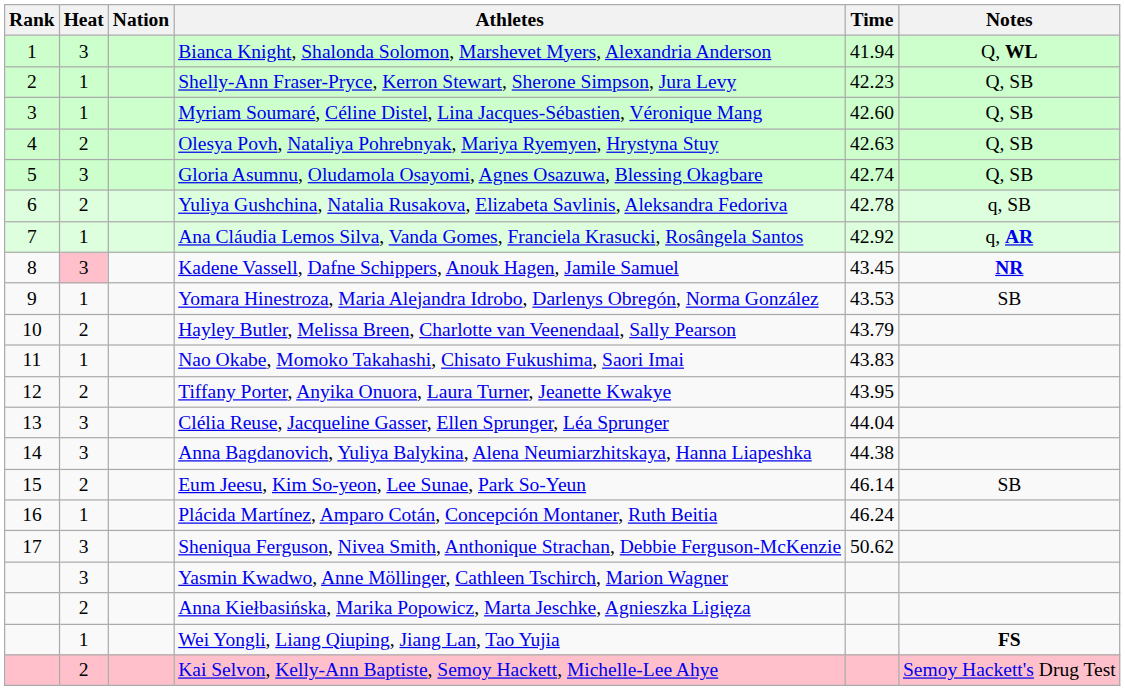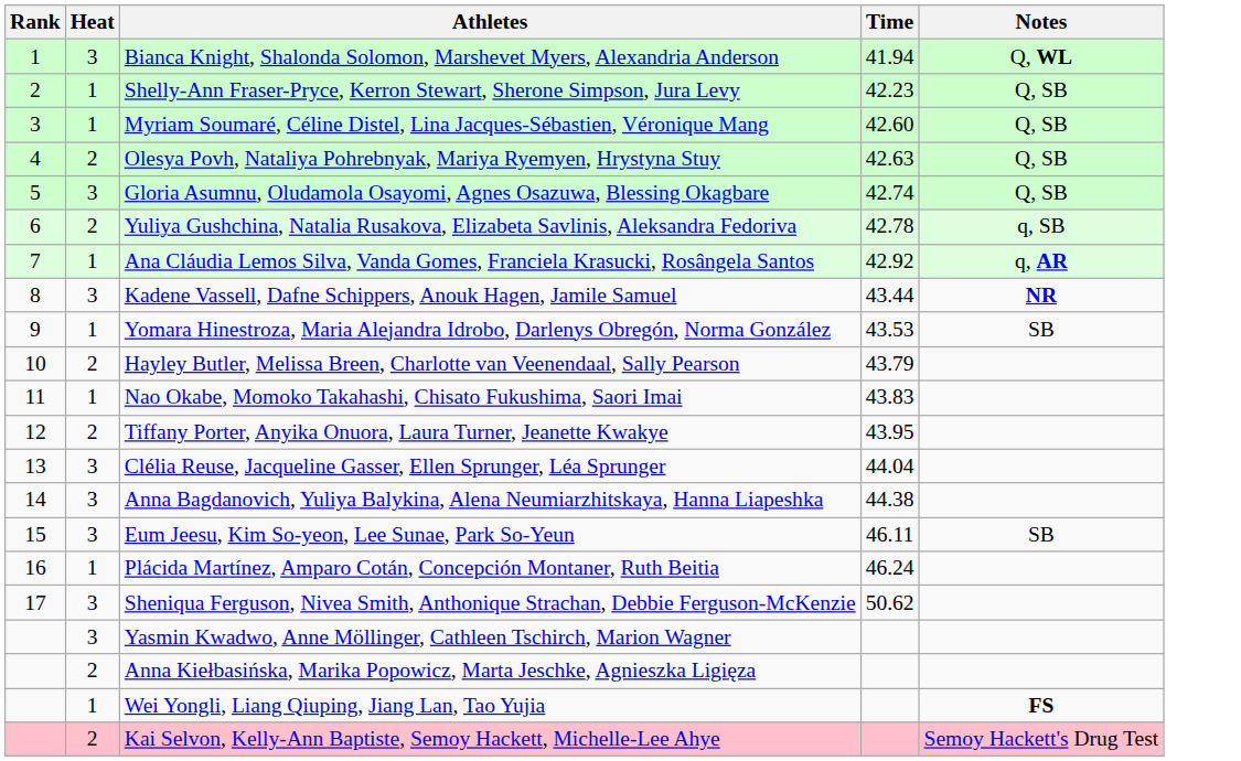- column: Nation
Kadene Vassell, Dafne Schippers, Anouk Hagen, Jamile Samuel | Heat: pink background -> no background
Kadene Vassell, Dafne Schippers, Anouk Hagen, Jamile Samuel | Time: 43.45 -> 43.44
Eum Jeesu, Kim So-yeon, Lee Sunae, Park So-Yeun | Heat: 2 -> 3
Eum Jeesu, Kim So-yeon, Lee Sunae, Park So-Yeun | Time: 46.14 -> 46.11
